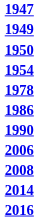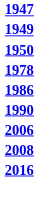- row: 1954
- row: 2014
